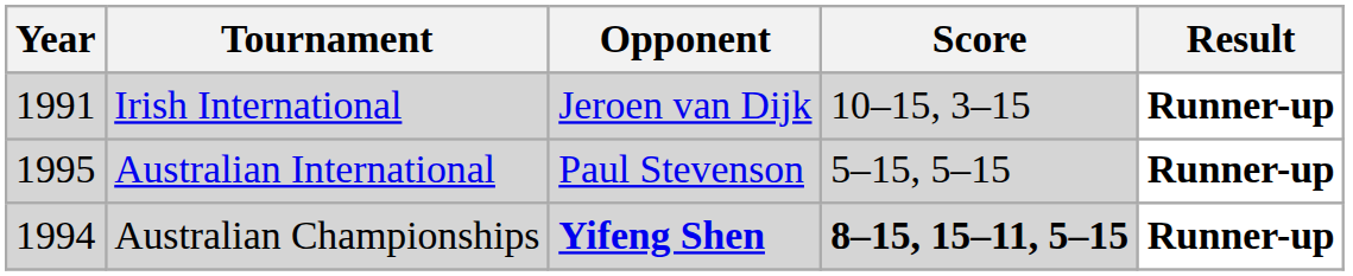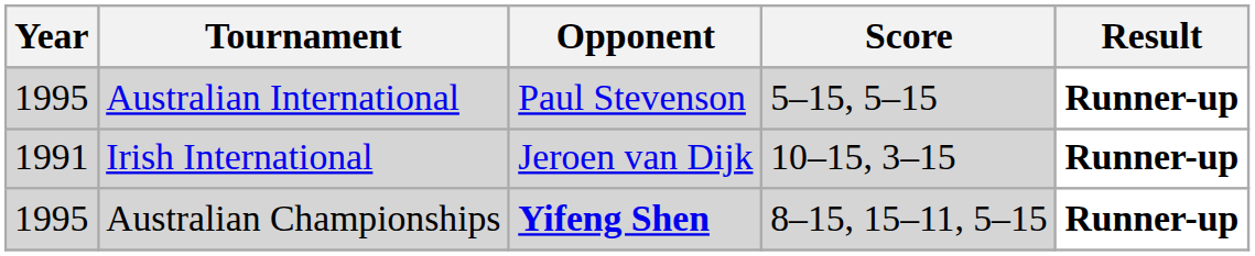rows swapped: Irish International <-> Australian International
Australian Championships | Year: 1994 -> 1995
Australian Championships | Score: bold -> normal
